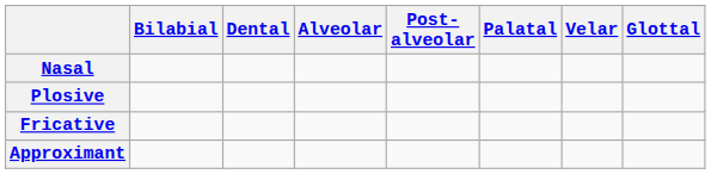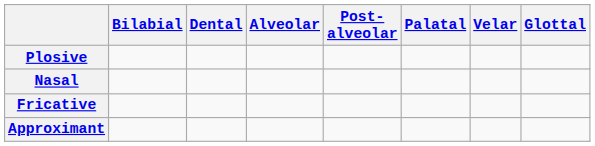rows swapped: Nasal <-> Plosive
